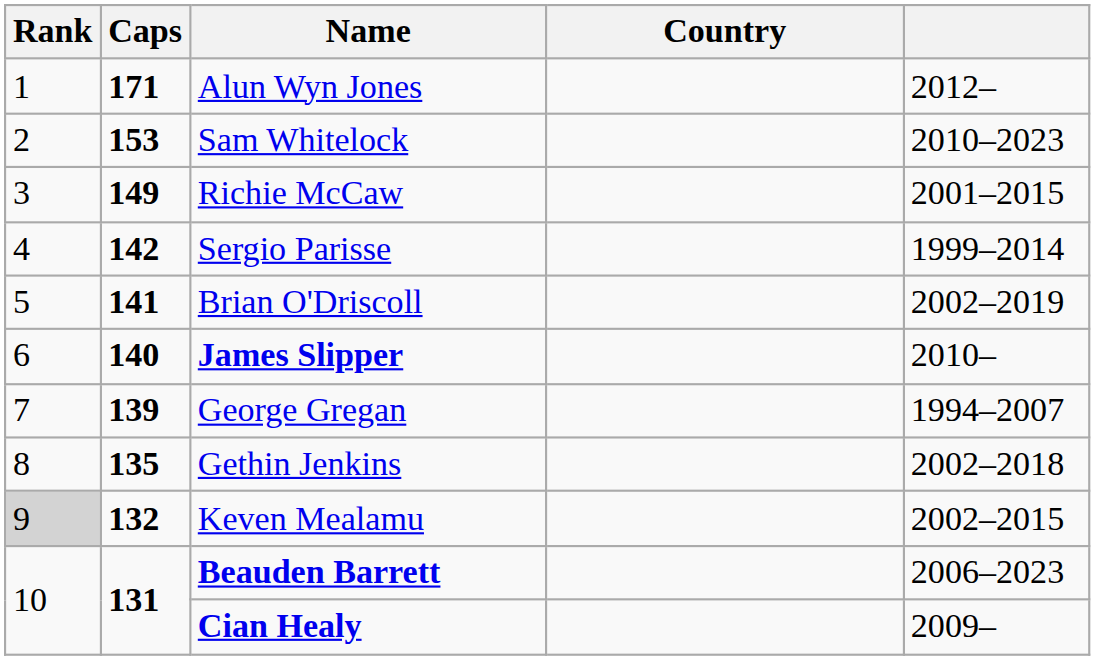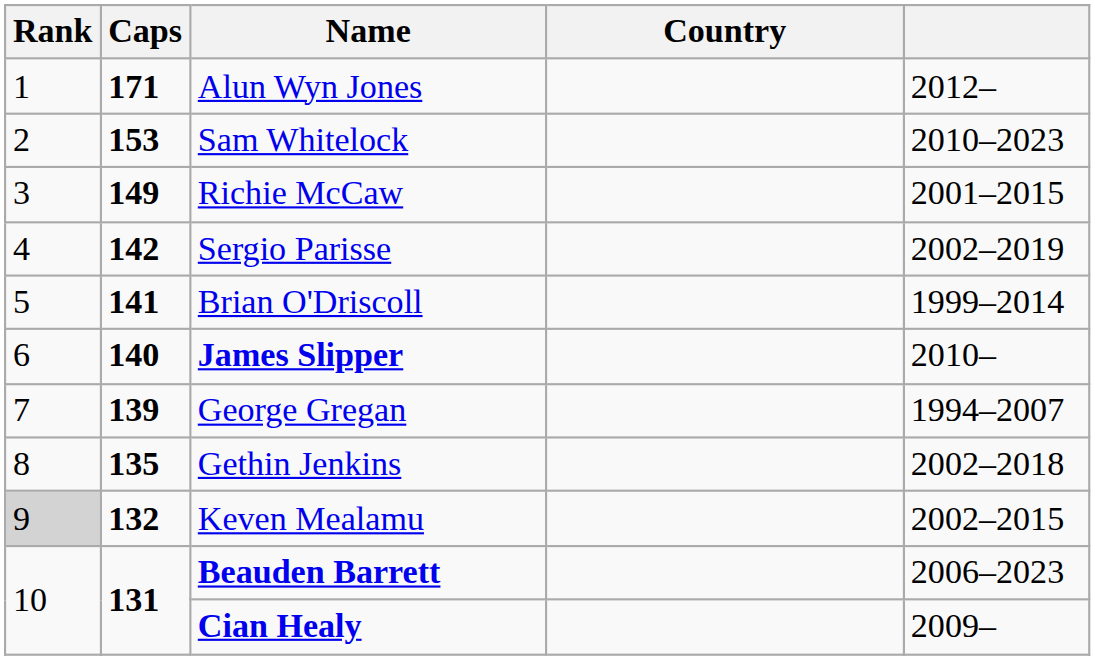Sergio Parisse | column 5: 1999–2014 -> 2002–2019
Brian O'Driscoll | column 5: 2002–2019 -> 1999–2014
